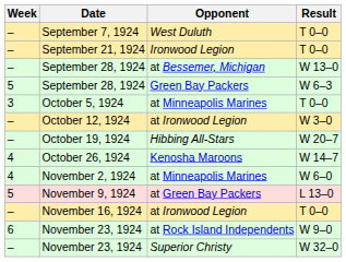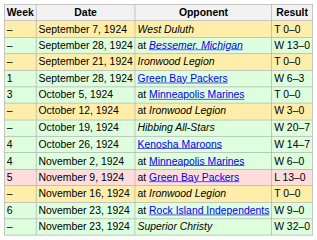rows swapped: September 28, 1924 / at Bessemer, Michigan <-> September 21, 1924
September 28, 1924 / Green Bay Packers | Week: 5 -> 1
